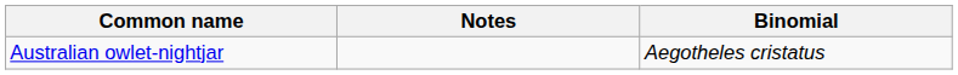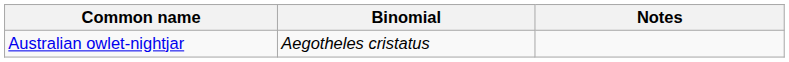columns swapped: Binomial <-> Notes
